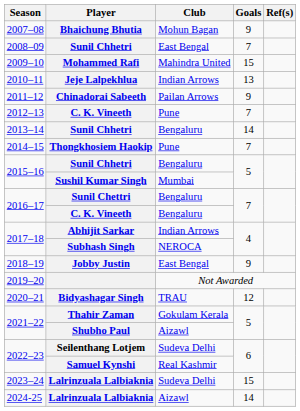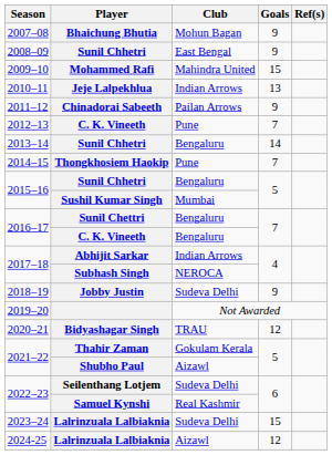2008–09 / Sunil Chhetri | Goals: 7 -> 9
Jobby Justin | Club: East Bengal -> Sudeva Delhi
2024-25 / Lalrinzuala Lalbiaknia | Goals: 14 -> 12
